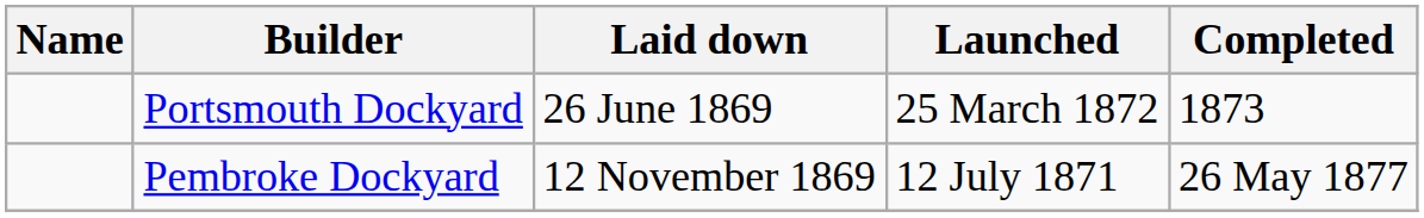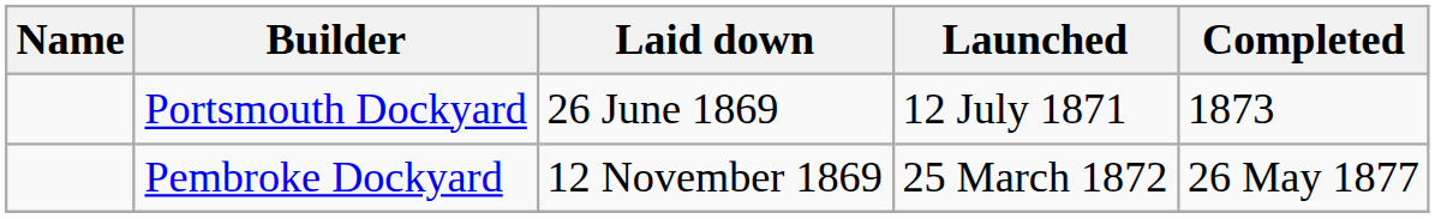Portsmouth Dockyard | Launched: 25 March 1872 -> 12 July 1871
Pembroke Dockyard | Launched: 12 July 1871 -> 25 March 1872
